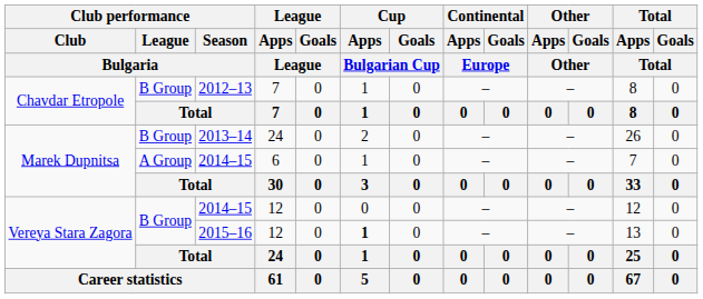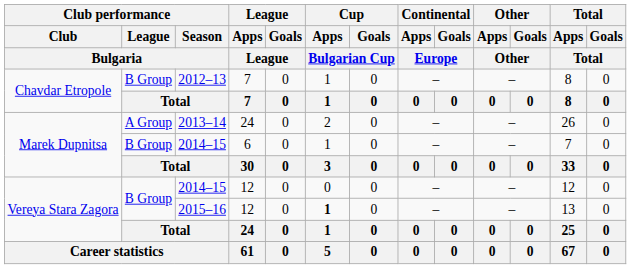2013–14 | Club performance / League / Bulgaria: B Group -> A Group
2014–15 / 6 | Club performance / League / Bulgaria: A Group -> B Group
